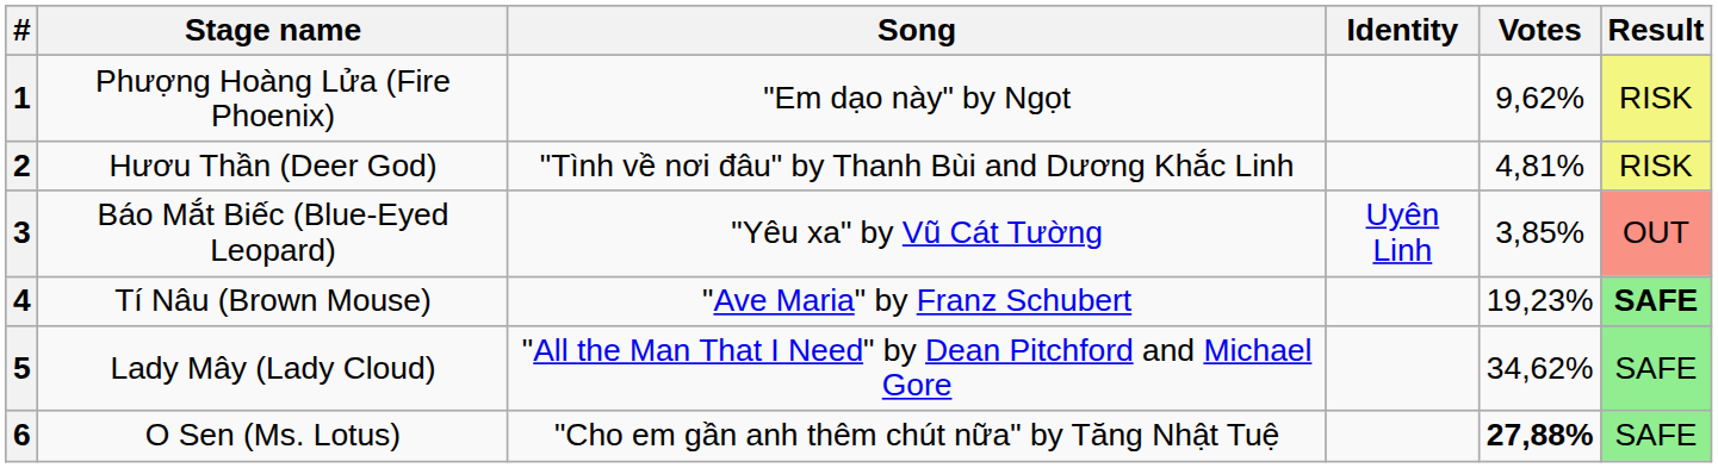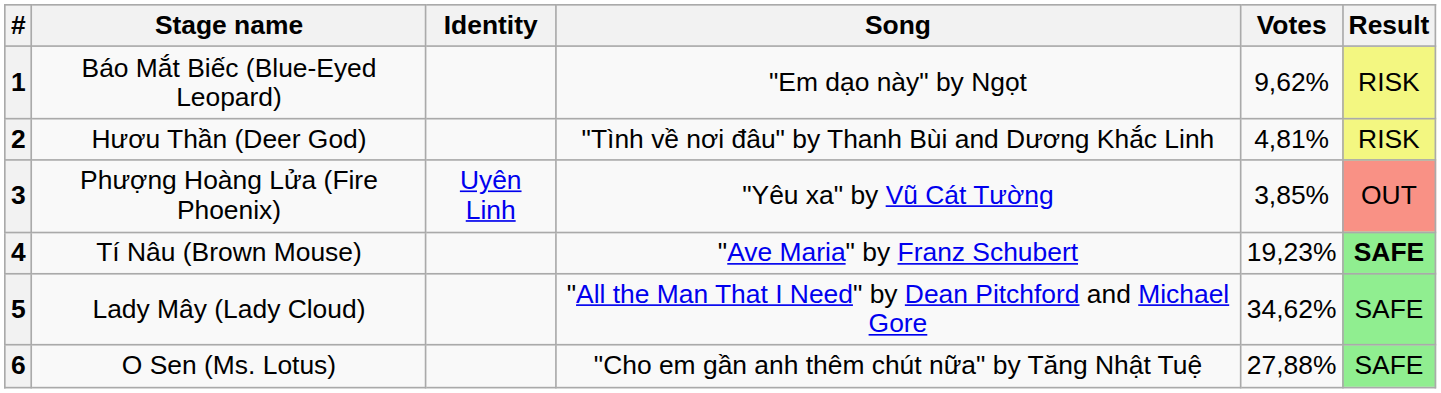columns swapped: Song <-> Identity
1 | Stage name: Phượng Hoàng Lửa (Fire Phoenix) -> Báo Mắt Biếc (Blue-Eyed Leopard)
3 | Stage name: Báo Mắt Biếc (Blue-Eyed Leopard) -> Phượng Hoàng Lửa (Fire Phoenix)
6 | Votes: bold -> normal
